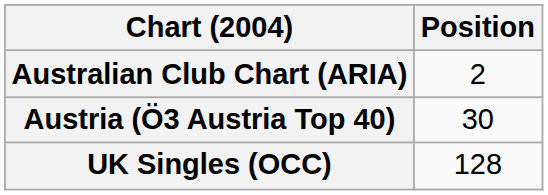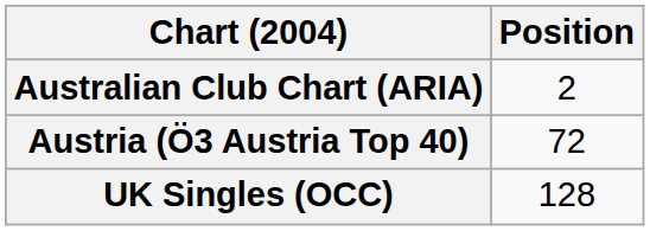Austria (Ö3 Austria Top 40) | Position: 30 -> 72
